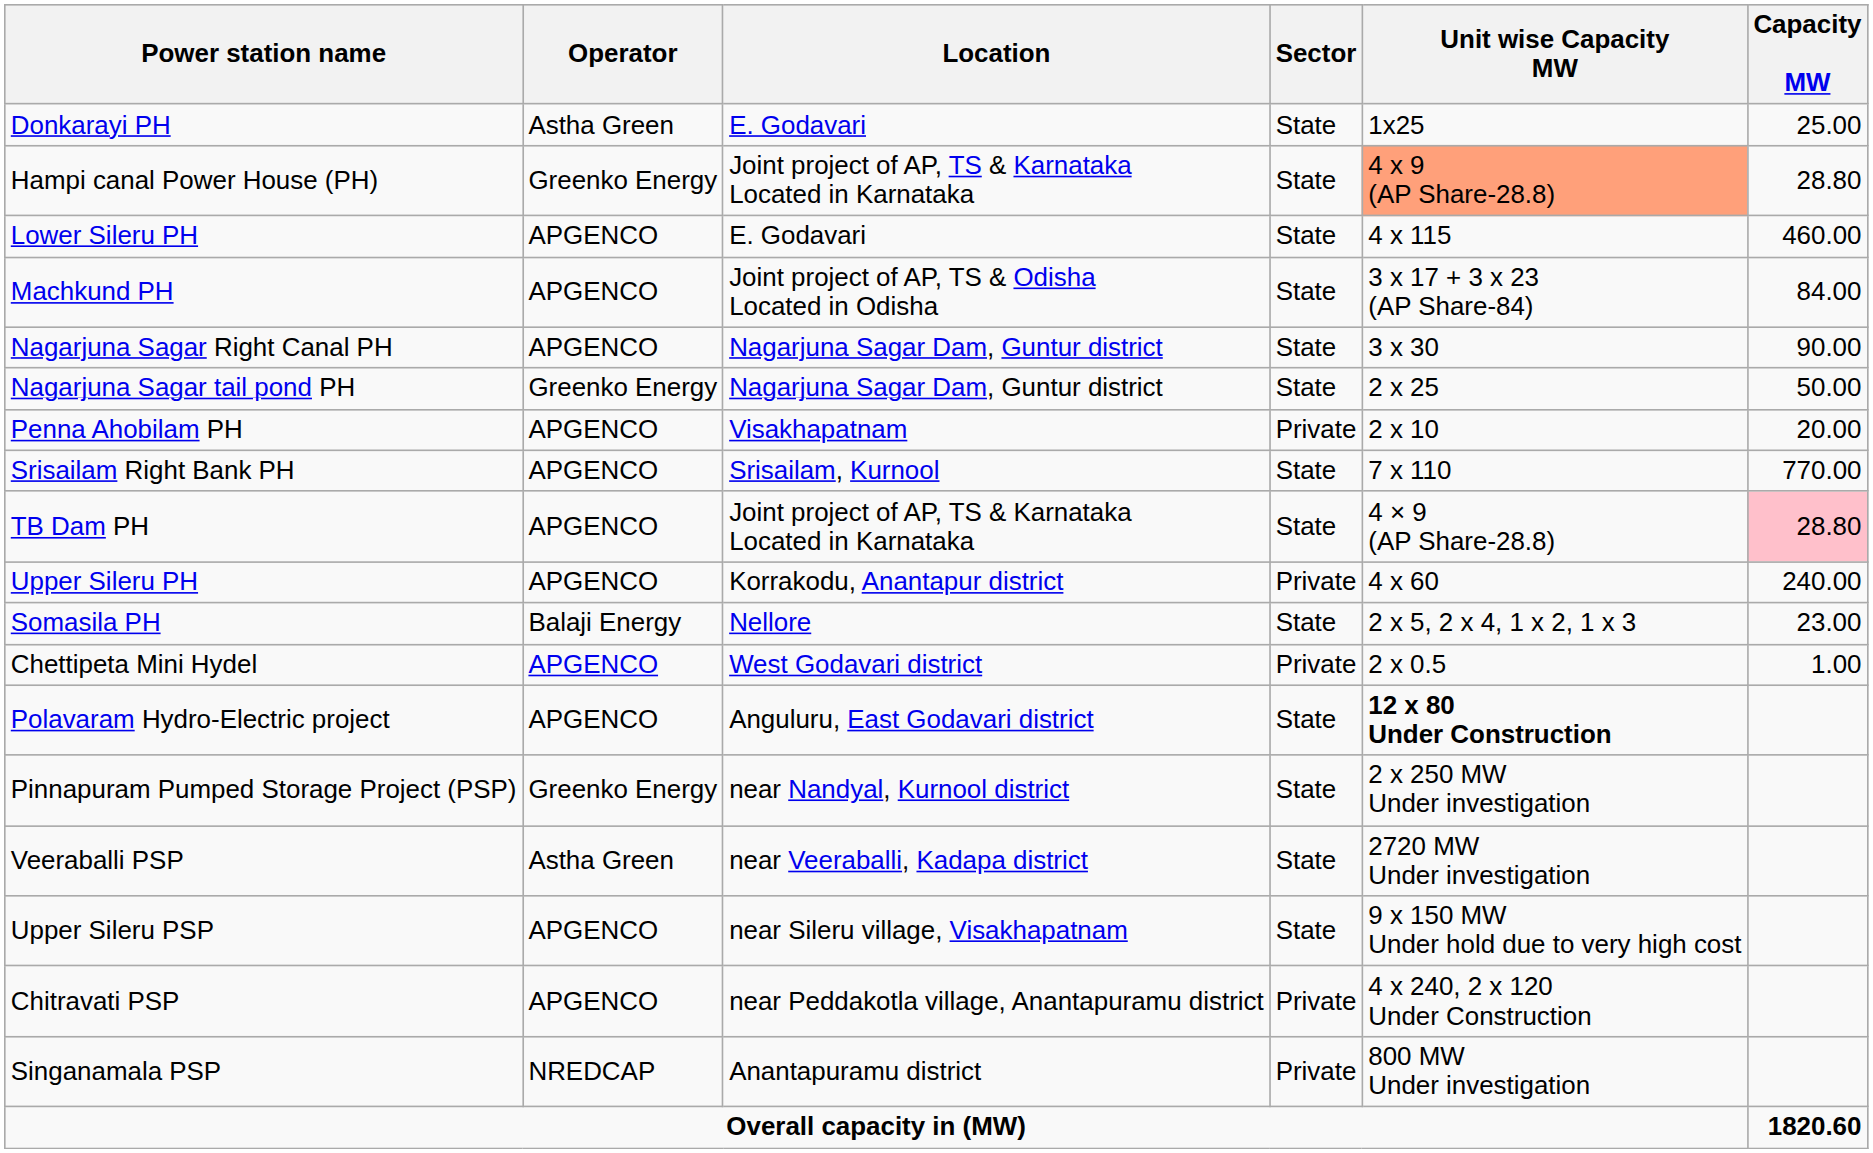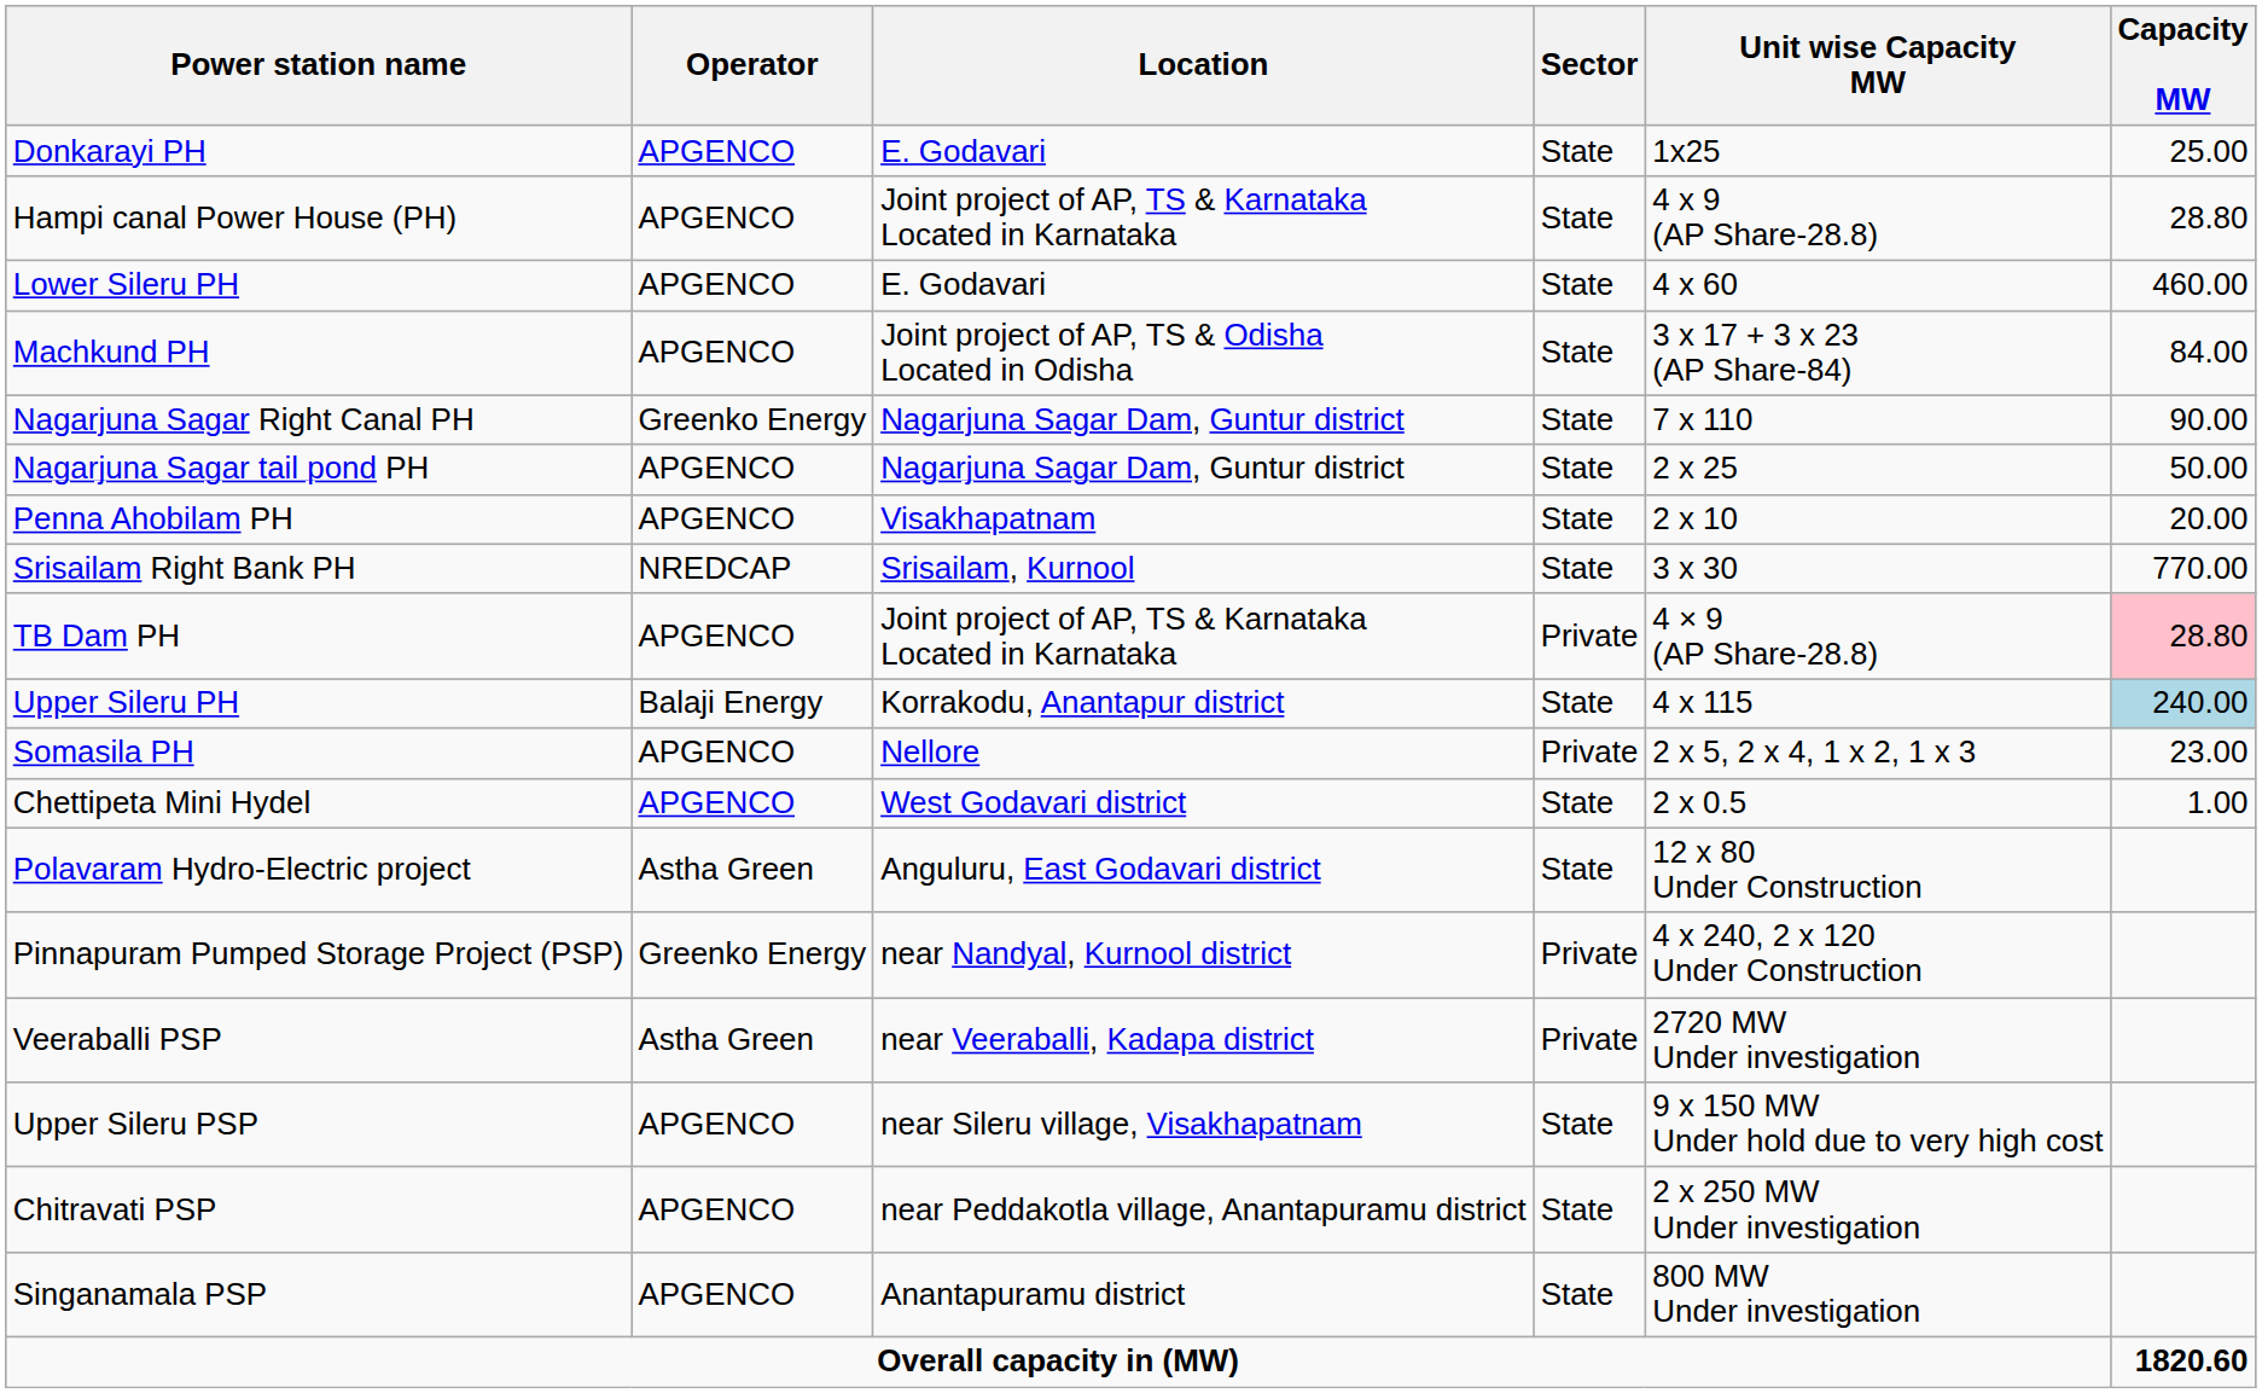Donkarayi PH | Operator: Astha Green -> APGENCO
Hampi canal Power House (PH) | Operator: Greenko Energy -> APGENCO
Hampi canal Power House (PH) | Unit wise Capacity MW: lightsalmon background -> no background
Lower Sileru PH | Unit wise Capacity MW: 4 x 115 -> 4 x 60
Nagarjuna Sagar Right Canal PH | Operator: APGENCO -> Greenko Energy
Nagarjuna Sagar Right Canal PH | Unit wise Capacity MW: 3 x 30 -> 7 x 110
Nagarjuna Sagar tail pond PH | Operator: Greenko Energy -> APGENCO
Penna Ahobilam PH | Sector: Private -> State
Srisailam Right Bank PH | Operator: APGENCO -> NREDCAP
Srisailam Right Bank PH | Unit wise Capacity MW: 7 x 110 -> 3 x 30
TB Dam PH | Sector: State -> Private
Upper Sileru PH | Operator: APGENCO -> Balaji Energy
Upper Sileru PH | Sector: Private -> State
Upper Sileru PH | Unit wise Capacity MW: 4 x 60 -> 4 x 115
Upper Sileru PH | Capacity MW: no background -> lightblue background
Somasila PH | Operator: Balaji Energy -> APGENCO
Somasila PH | Sector: State -> Private
Chettipeta Mini Hydel | Sector: Private -> State
Polavaram Hydro-Electric project | Operator: APGENCO -> Astha Green
Polavaram Hydro-Electric project | Unit wise Capacity MW: bold -> normal
Pinnapuram Pumped Storage Project (PSP) | Sector: State -> Private
Pinnapuram Pumped Storage Project (PSP) | Unit wise Capacity MW: 2 x 250 MW Under investigation -> 4 x 240, 2 x 120 Under Construction
Veeraballi PSP | Sector: State -> Private
Chitravati PSP | Sector: Private -> State
Chitravati PSP | Unit wise Capacity MW: 4 x 240, 2 x 120 Under Construction -> 2 x 250 MW Under investigation
Singanamala PSP | Operator: NREDCAP -> APGENCO
Singanamala PSP | Sector: Private -> State
